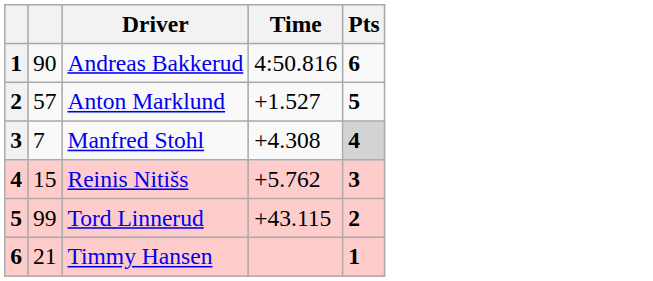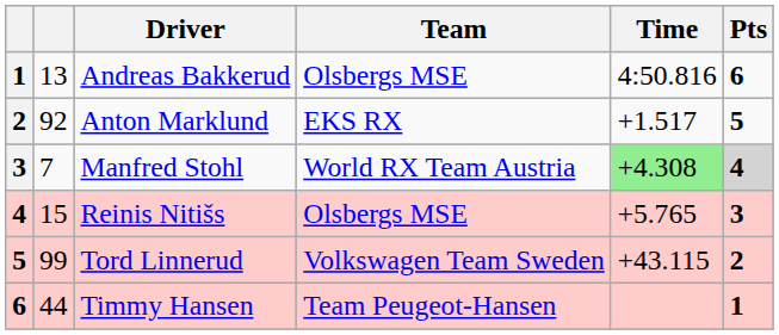+ column: Team | Olsbergs MSE | EKS RX | World RX Team Austria | Olsbergs MSE | Volkswagen Team Sweden | Team Peugeot-Hansen
Andreas Bakkerud | column 2: 90 -> 13
Anton Marklund | column 2: 57 -> 92
Anton Marklund | Time: +1.527 -> +1.517
Manfred Stohl | Time: no background -> lightgreen background
Reinis Nitišs | Time: +5.762 -> +5.765
Timmy Hansen | column 2: 21 -> 44
